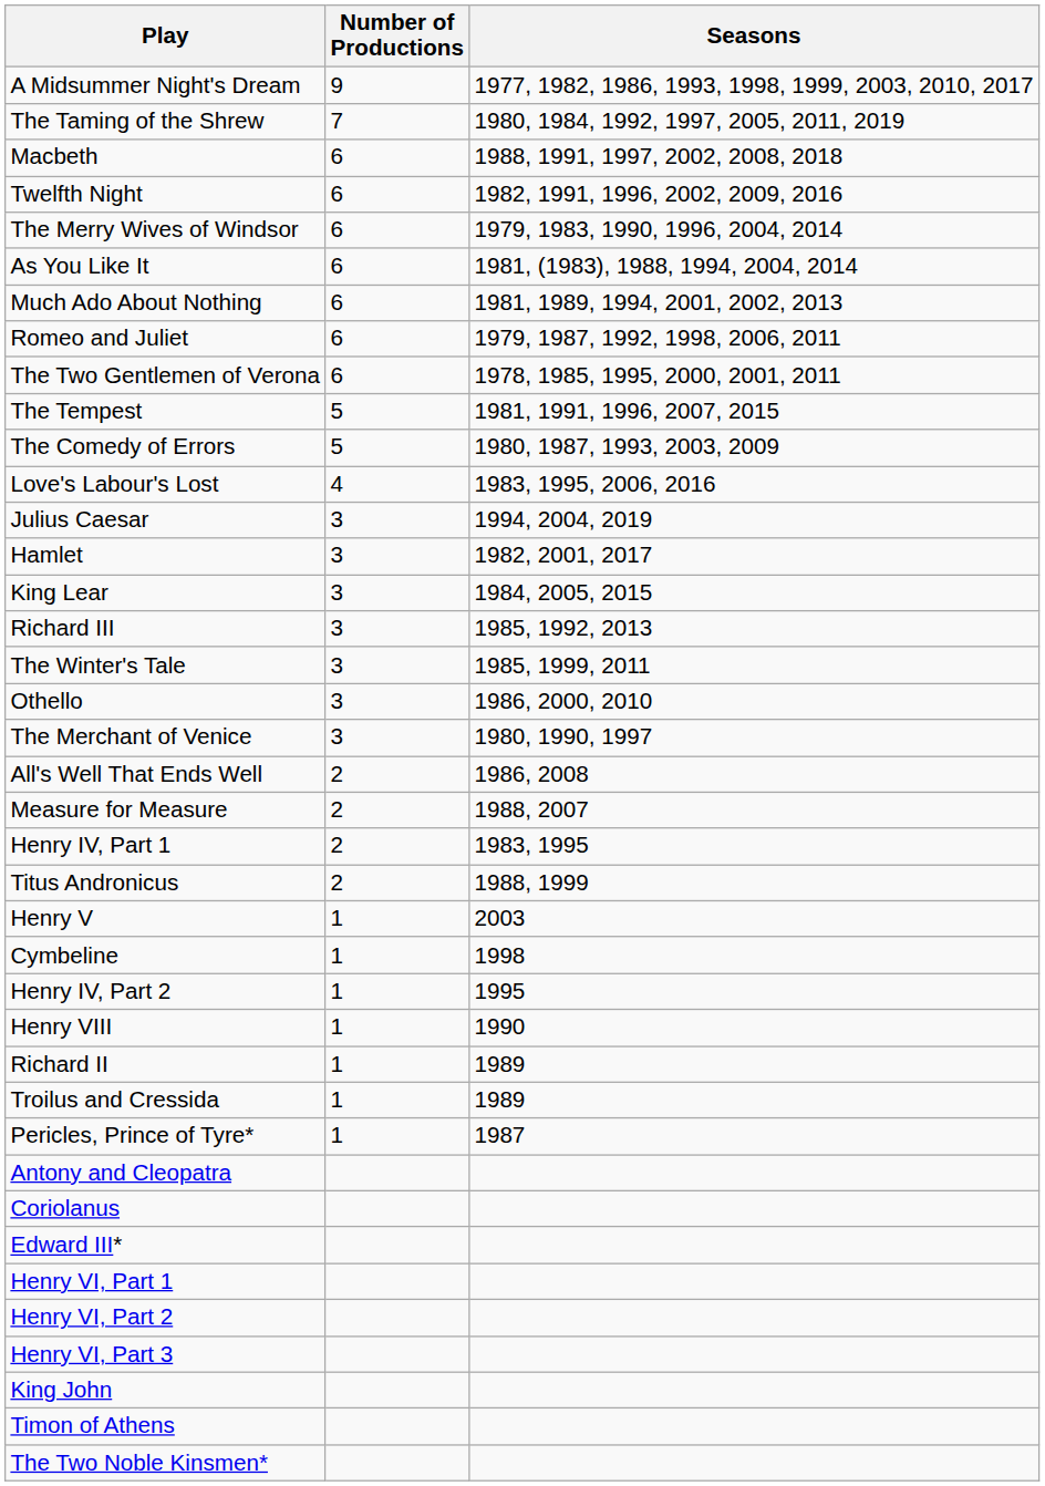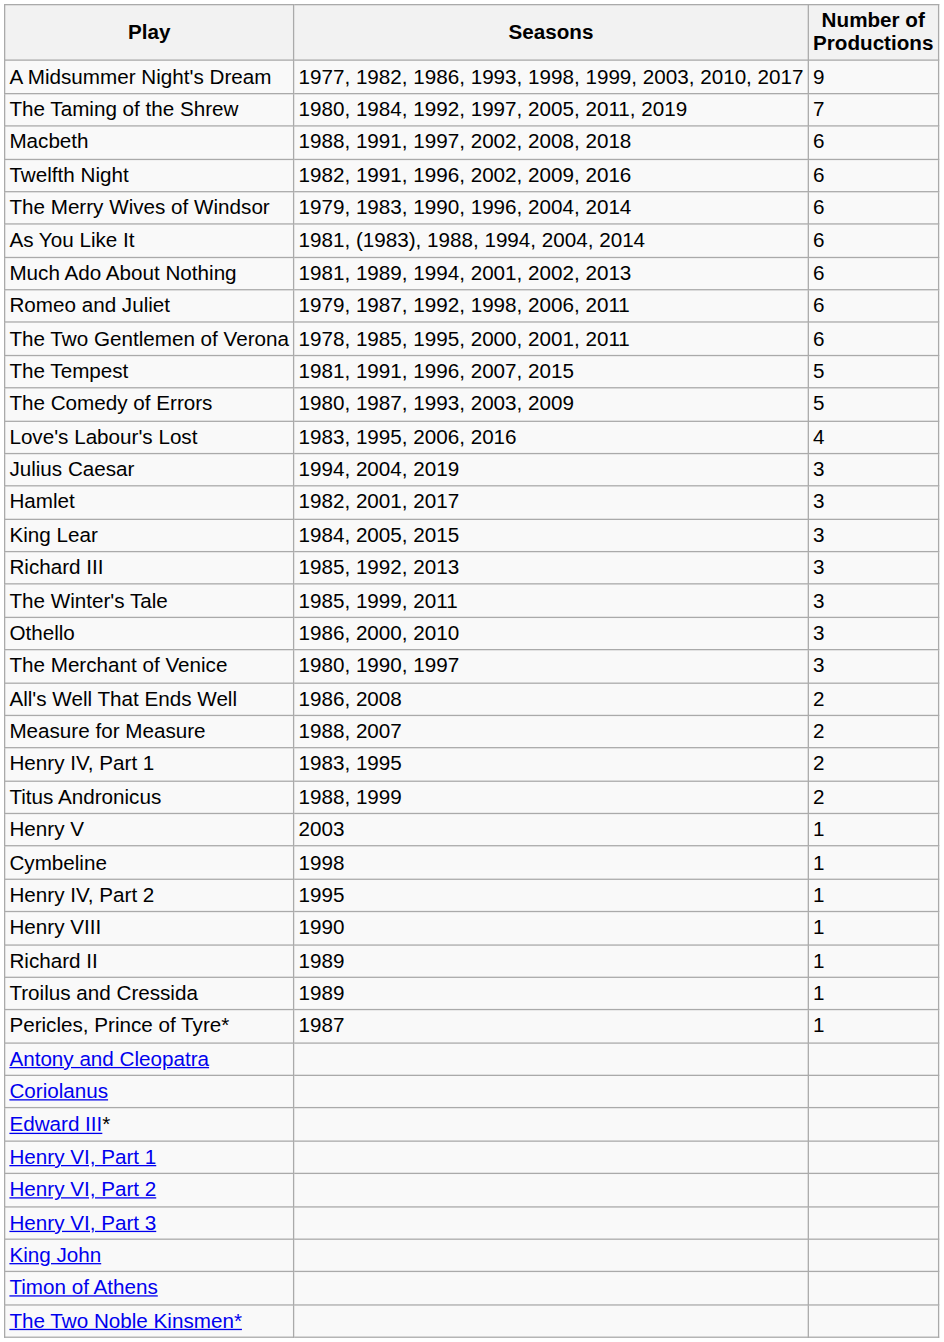columns swapped: Number of Productions <-> Seasons
